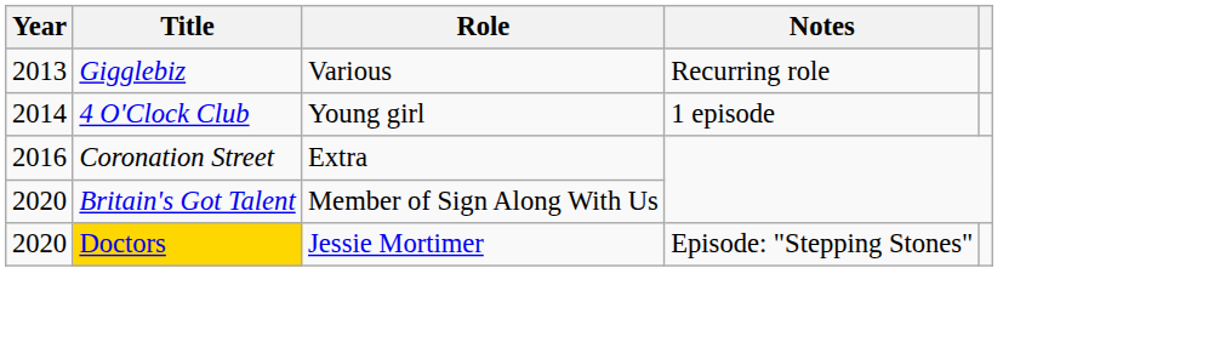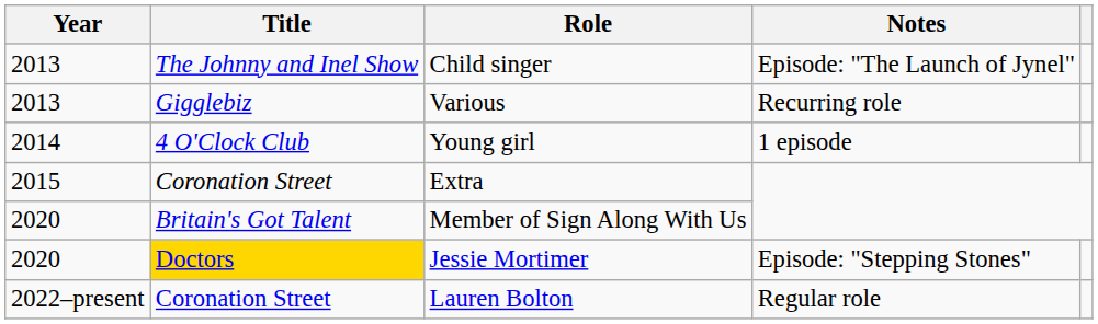+ row: 2013 | The Johnny and Inel Show | Child singer | Episode: "The Launch of Jynel"
Extra | Year: 2016 -> 2015
+ row: 2022–present | Coronation Street | Lauren Bolton | Regular role
